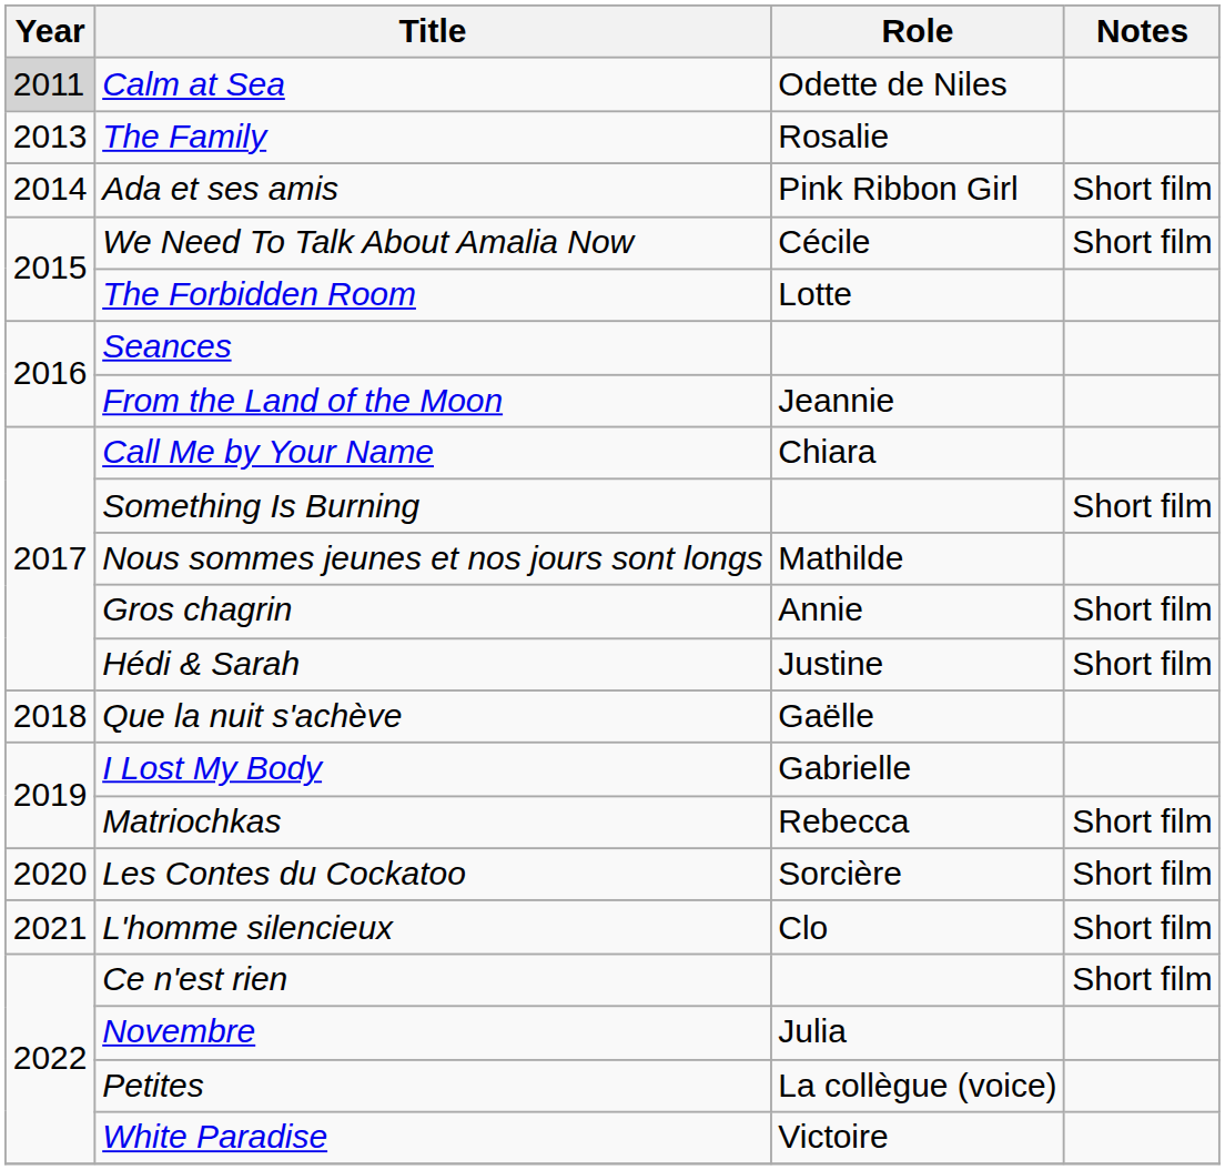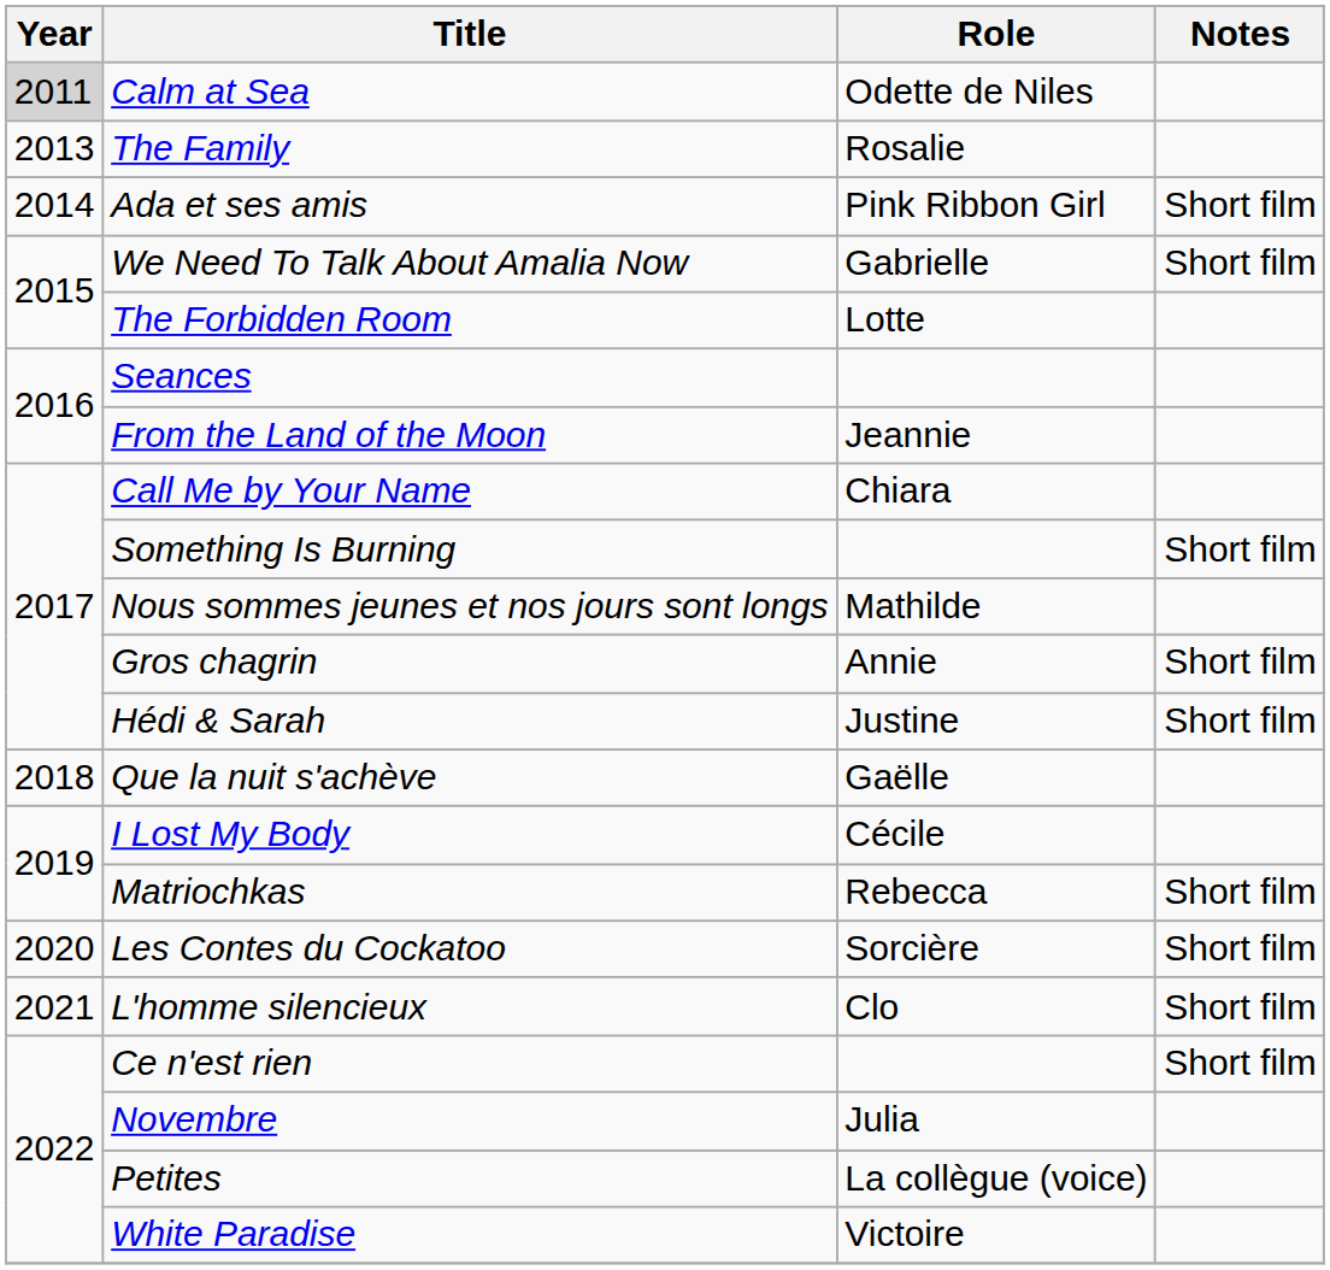We Need To Talk About Amalia Now | Role: Cécile -> Gabrielle
I Lost My Body | Role: Gabrielle -> Cécile
